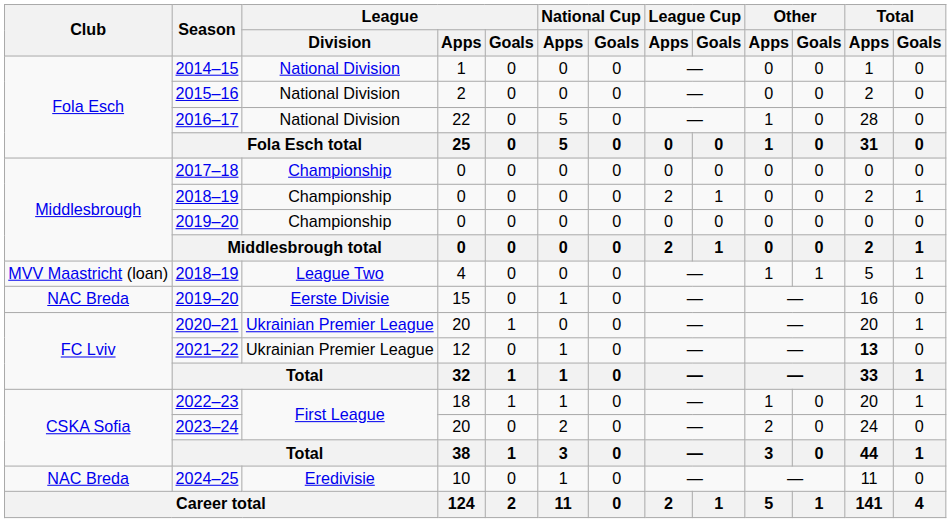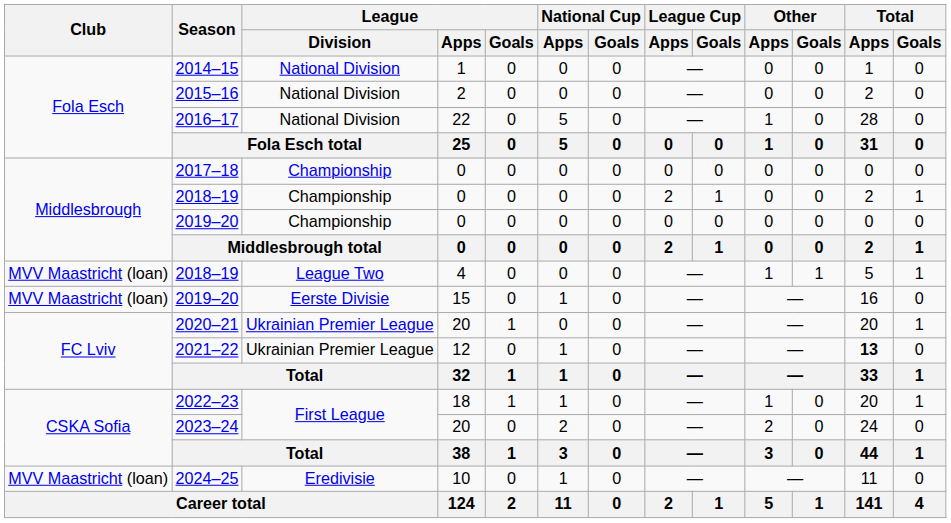2019–20 / 15 | Club: NAC Breda -> MVV Maastricht (loan)
2024–25 | Club: NAC Breda -> MVV Maastricht (loan)
